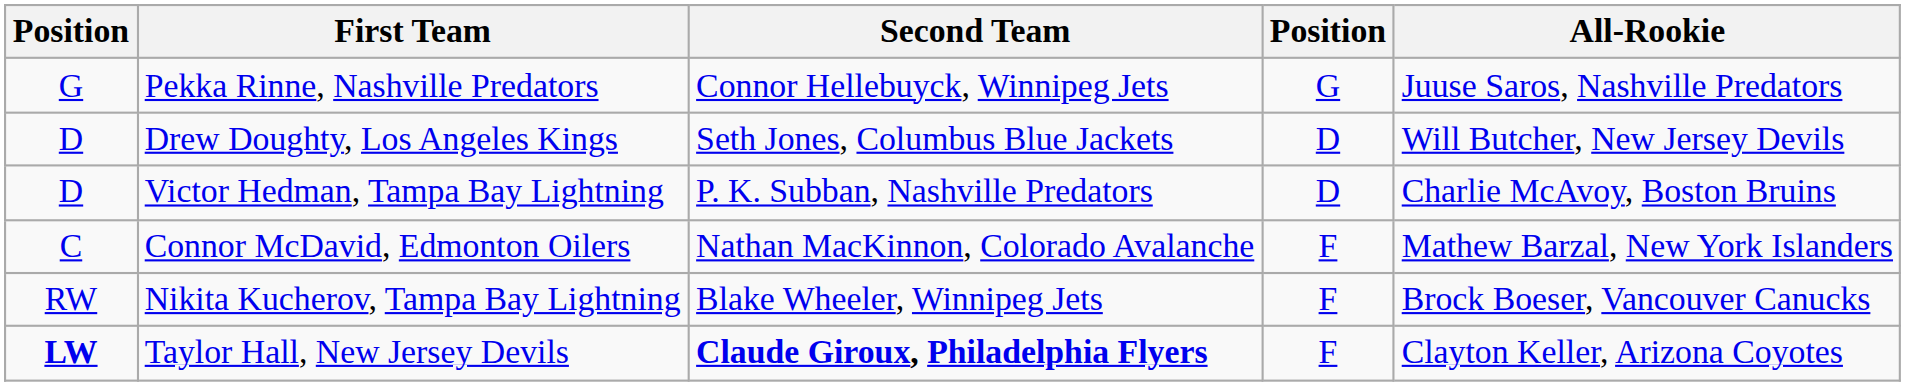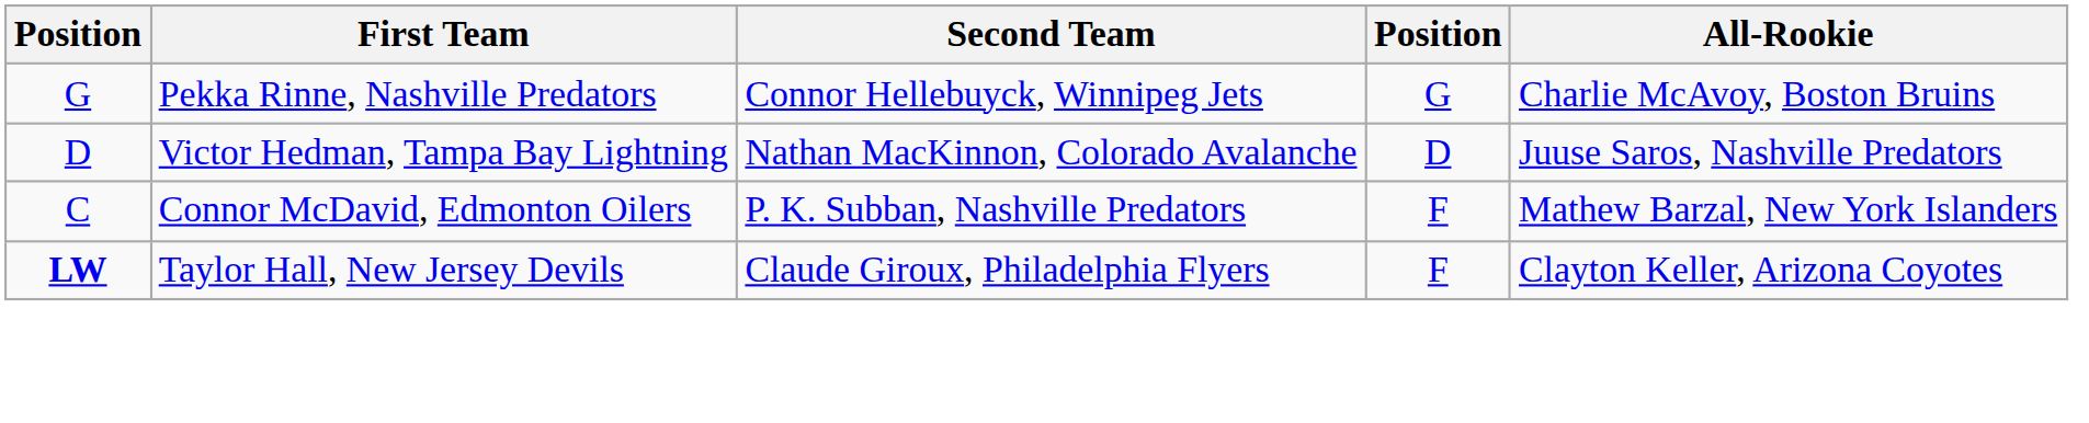Pekka Rinne, Nashville Predators | All-Rookie: Juuse Saros, Nashville Predators -> Charlie McAvoy, Boston Bruins
- row: D | Drew Doughty, Los Angeles Kings | Seth Jones, Columbus Blue Jackets | D | Will Butcher, New Jersey Devils
Victor Hedman, Tampa Bay Lightning | Second Team: P. K. Subban, Nashville Predators -> Nathan MacKinnon, Colorado Avalanche
Victor Hedman, Tampa Bay Lightning | All-Rookie: Charlie McAvoy, Boston Bruins -> Juuse Saros, Nashville Predators
Connor McDavid, Edmonton Oilers | Second Team: Nathan MacKinnon, Colorado Avalanche -> P. K. Subban, Nashville Predators
- row: RW | Nikita Kucherov, Tampa Bay Lightning | Blake Wheeler, Winnipeg Jets | F | Brock Boeser, Vancouver Canucks
Taylor Hall, New Jersey Devils | Second Team: bold -> normal
